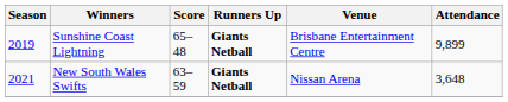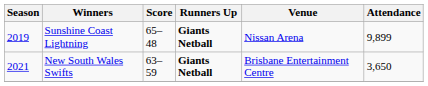Sunshine Coast Lightning | Venue: Brisbane Entertainment Centre -> Nissan Arena
New South Wales Swifts | Venue: Nissan Arena -> Brisbane Entertainment Centre
New South Wales Swifts | Attendance: 3,648 -> 3,650
